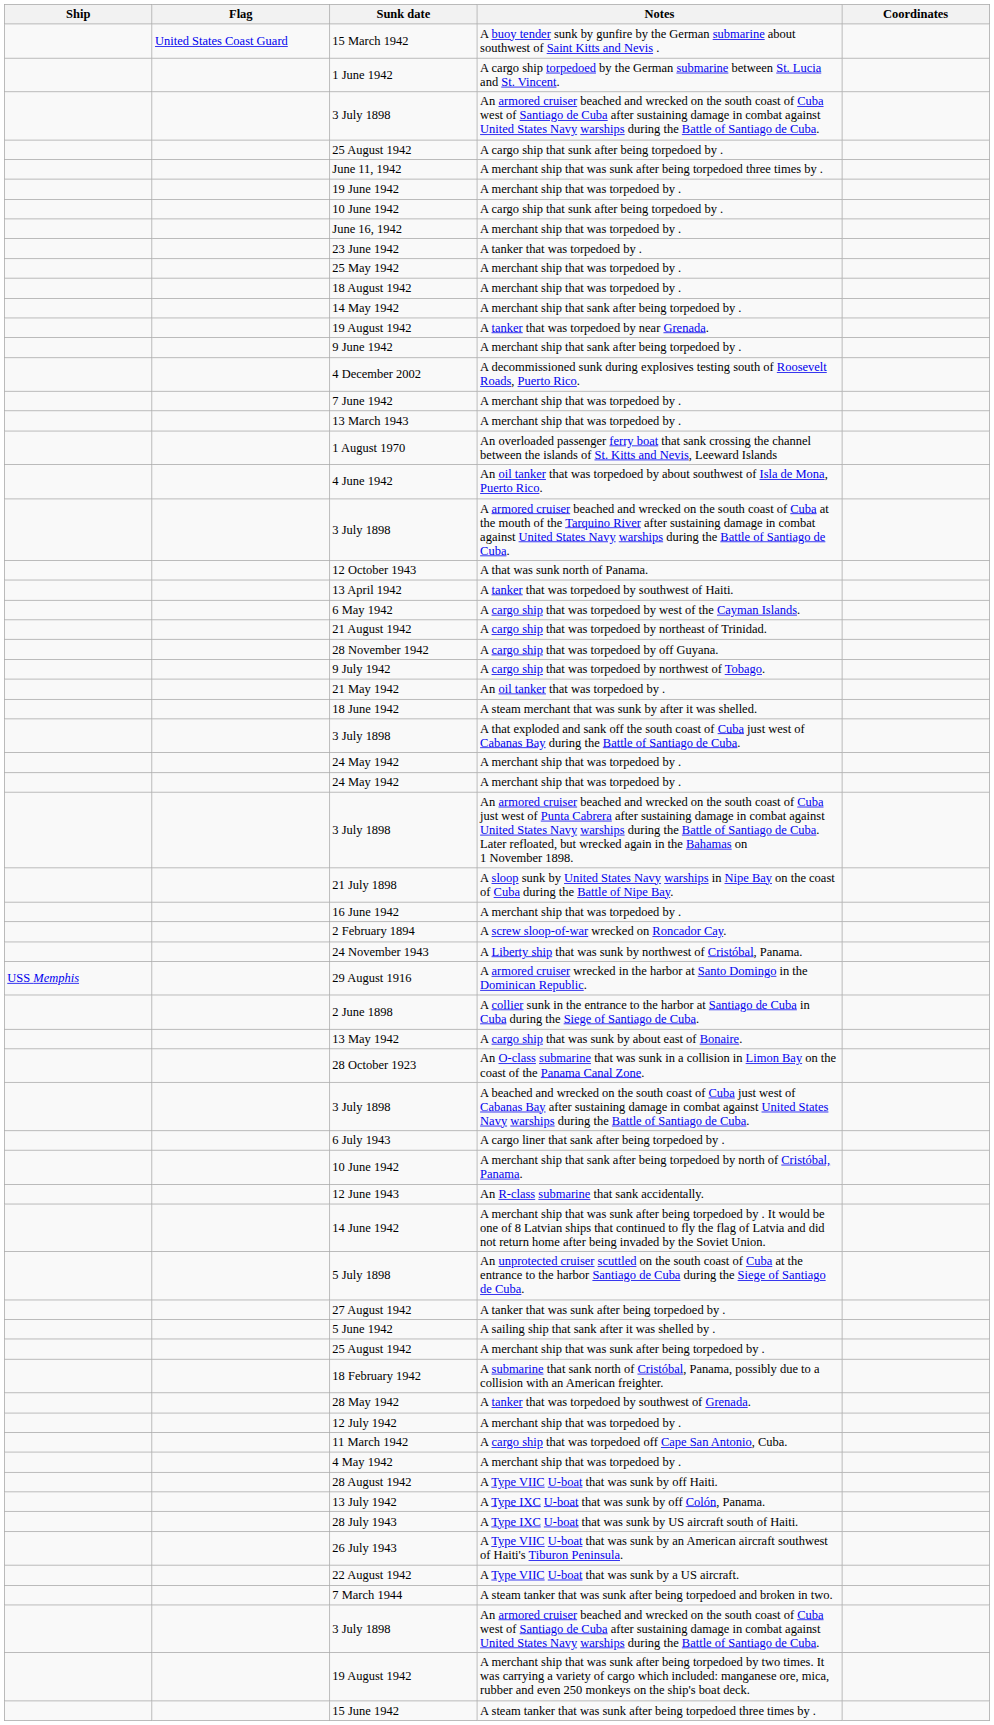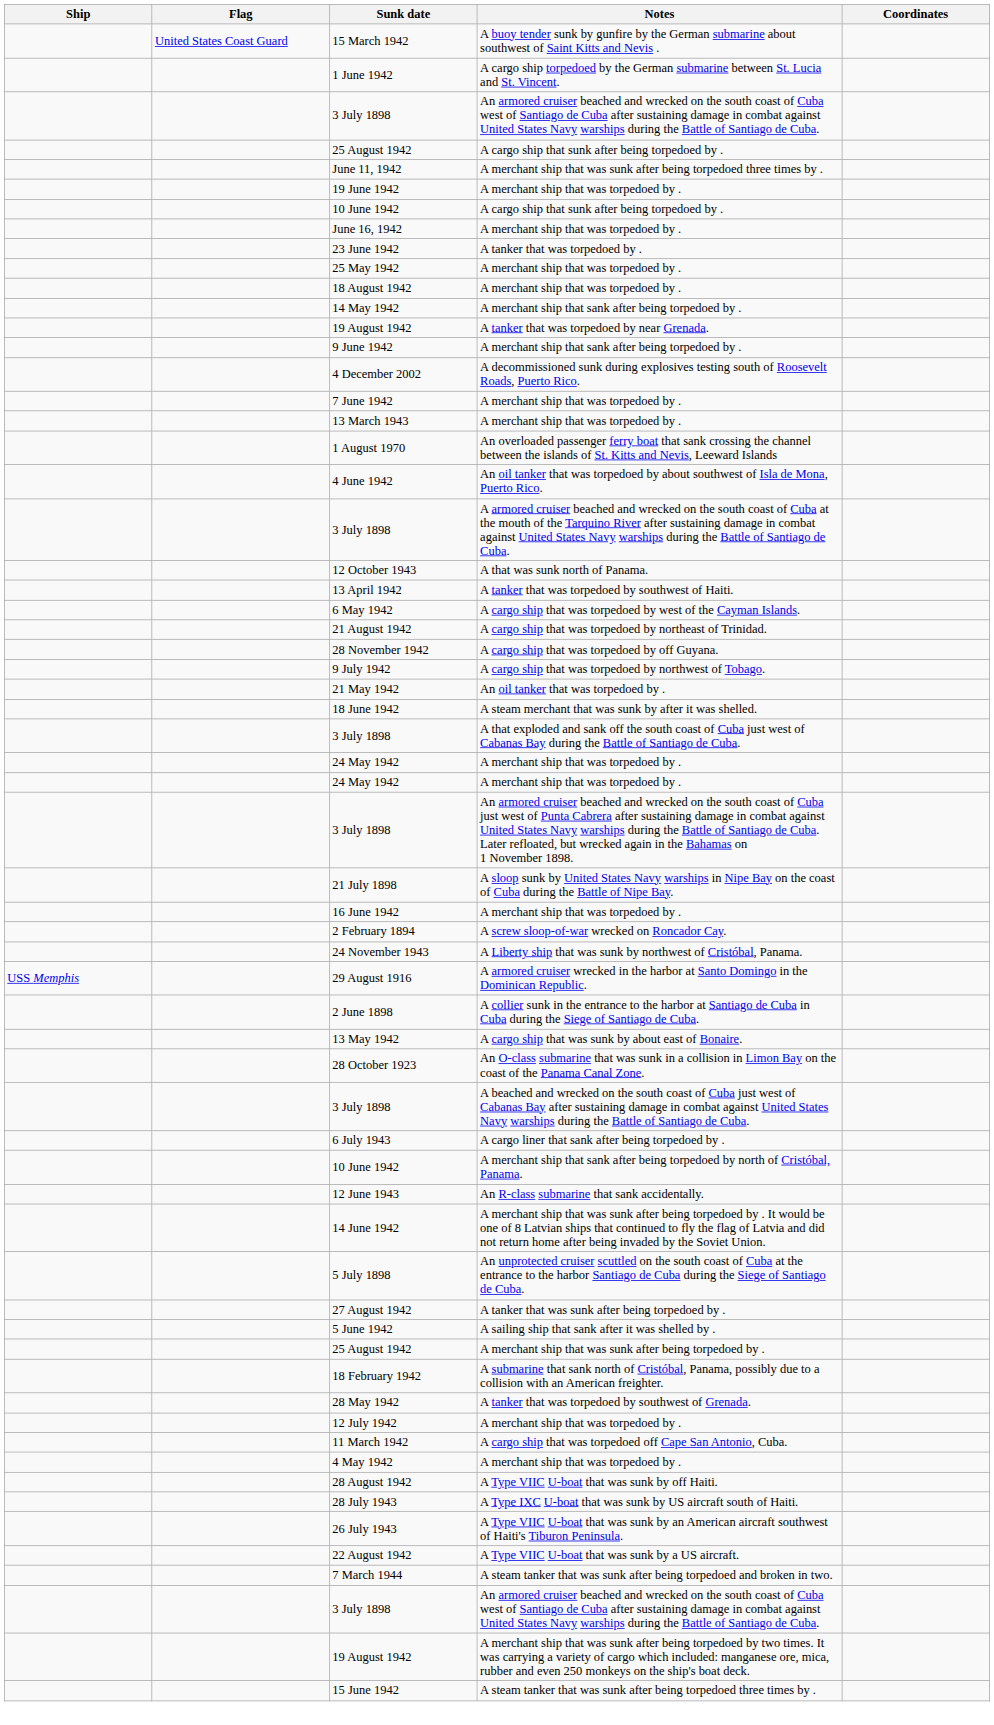- row: 13 July 1942 | A Type IXC U-boat that was sunk by off Colón, Panama.
